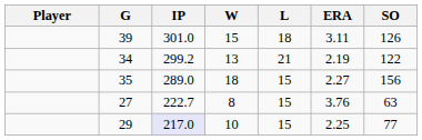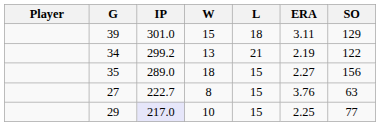39 | SO: 126 -> 129
